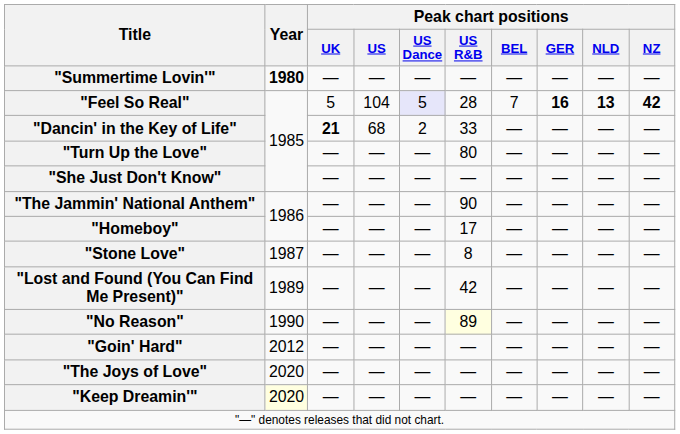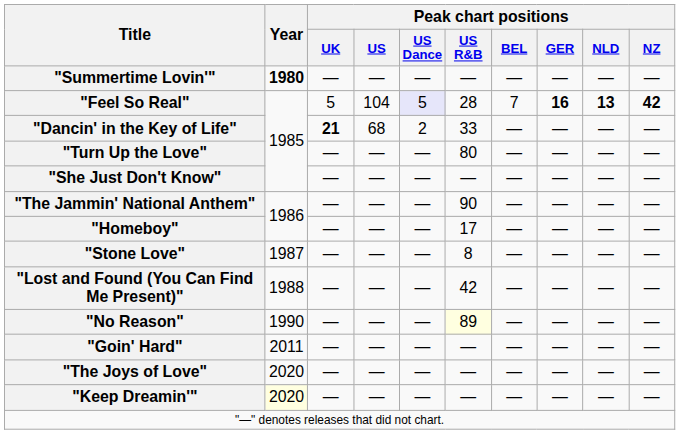"Lost and Found (You Can Find Me Present)" | Year: 1989 -> 1988
"Goin' Hard" | Year: 2012 -> 2011
